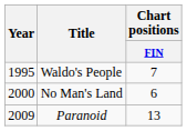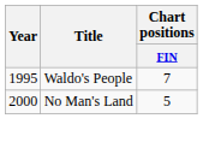No Man's Land | Chart positions / FIN: 6 -> 5
- row: 2009 | Paranoid | 13
